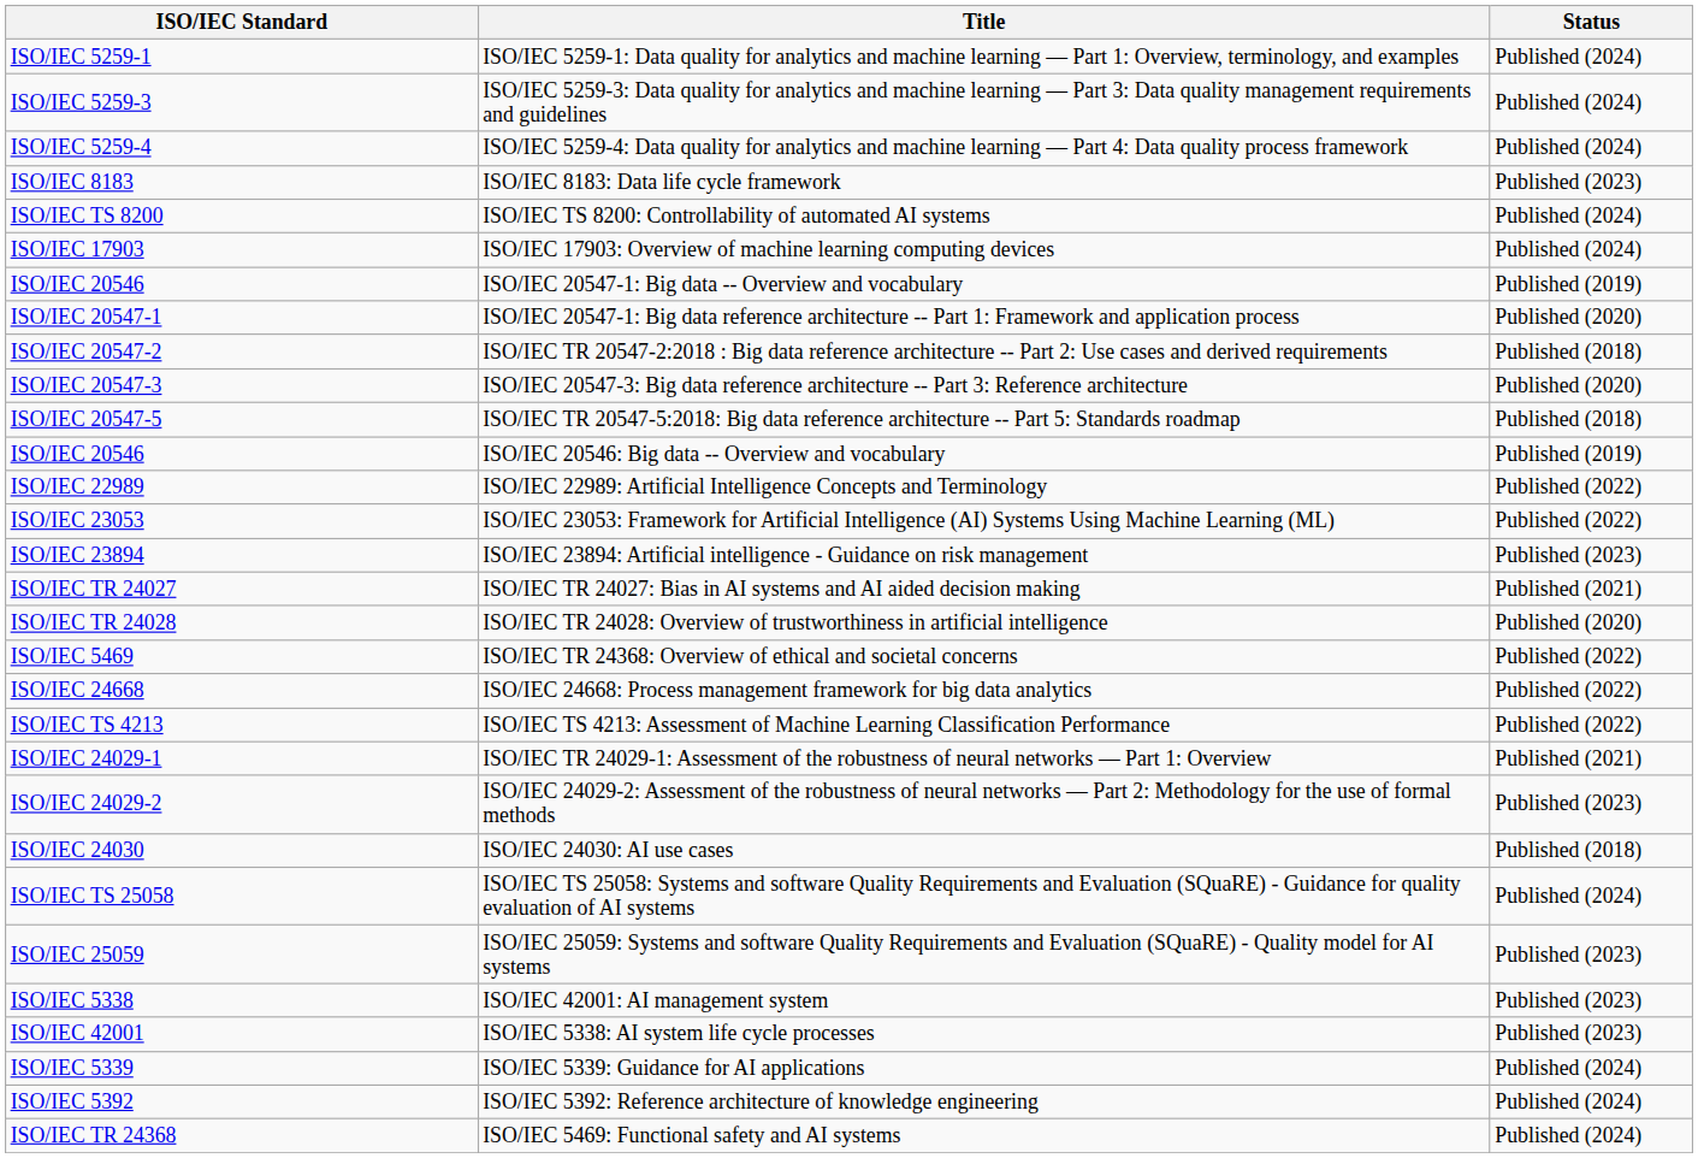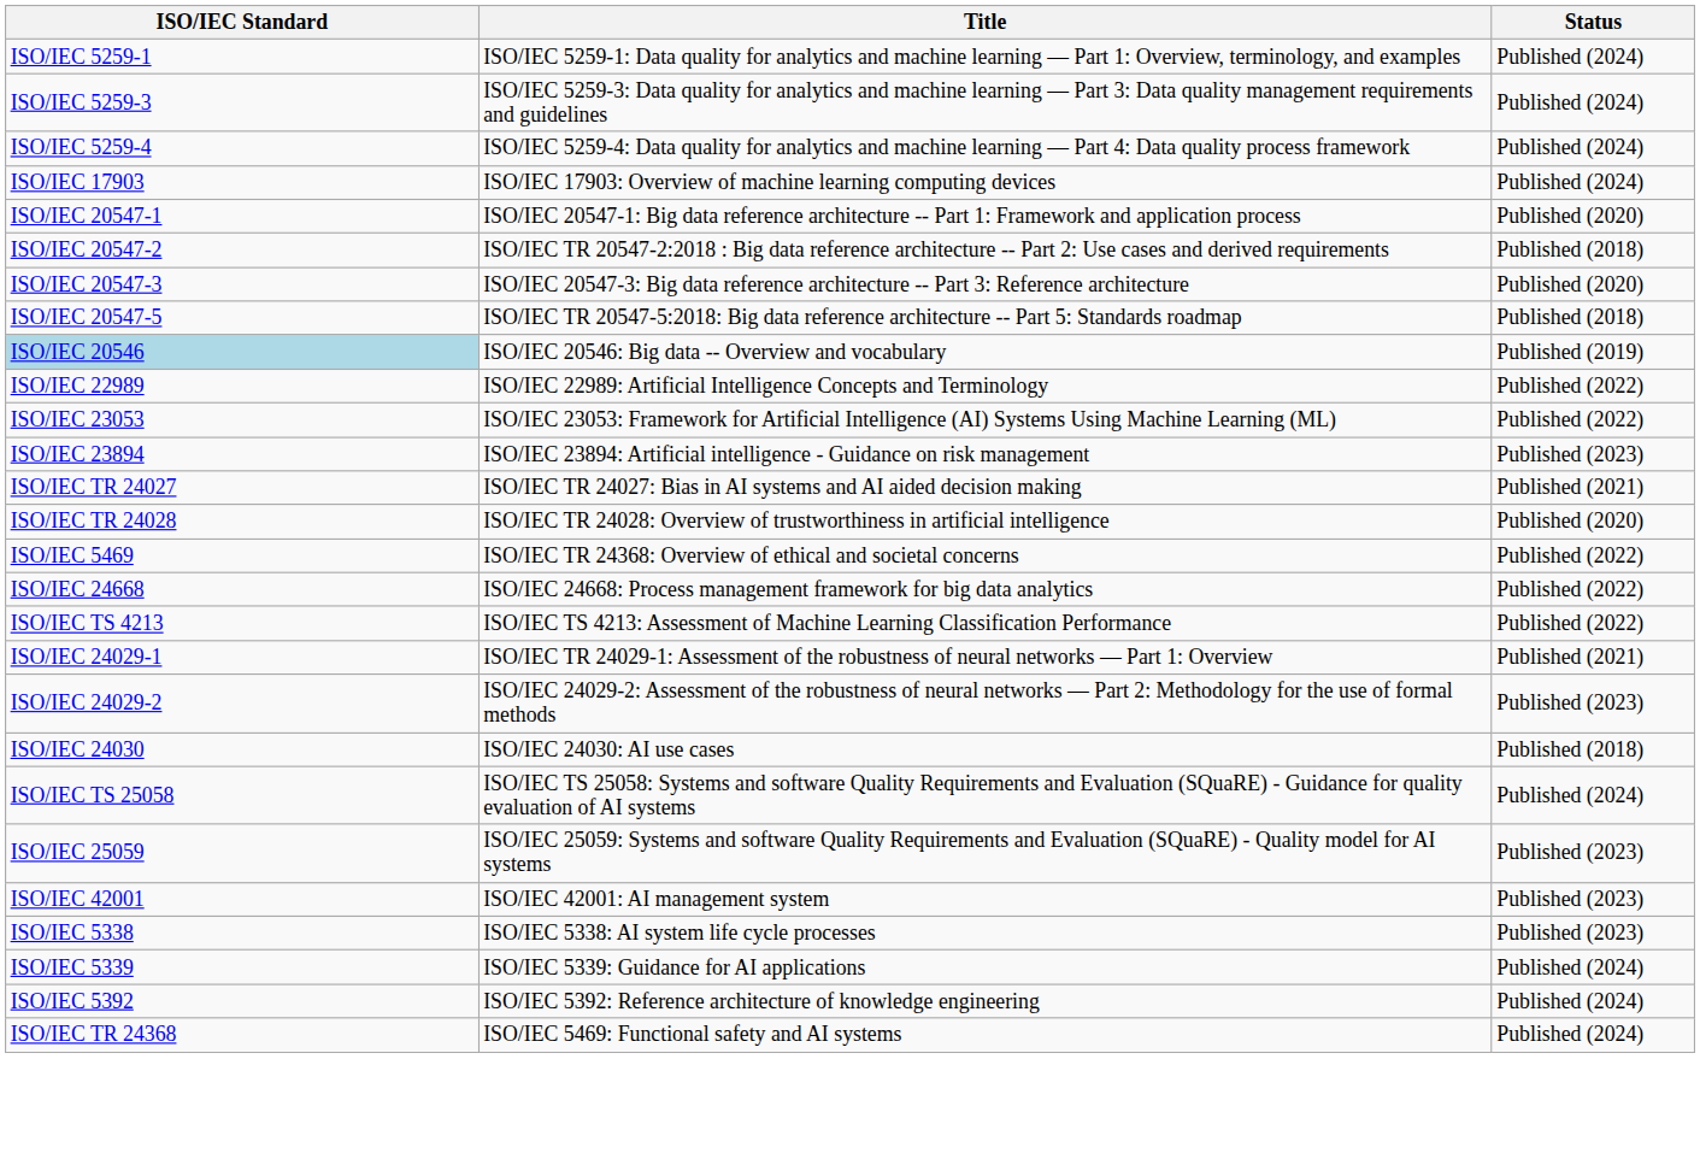- row: ISO/IEC 8183 | ISO/IEC 8183: Data life cycle framework | Published (2023)
- row: ISO/IEC TS 8200 | ISO/IEC TS 8200: Controllability of automated AI systems | Published (2024)
- row: ISO/IEC 20546 | ISO/IEC 20547-1: Big data -- Overview and vocabulary | Published (2019)
ISO/IEC 20546: Big data -- Overview and vocabulary | ISO/IEC Standard: no background -> lightblue background
ISO/IEC 42001: AI management system | ISO/IEC Standard: ISO/IEC 5338 -> ISO/IEC 42001
ISO/IEC 5338: AI system life cycle processes | ISO/IEC Standard: ISO/IEC 42001 -> ISO/IEC 5338
